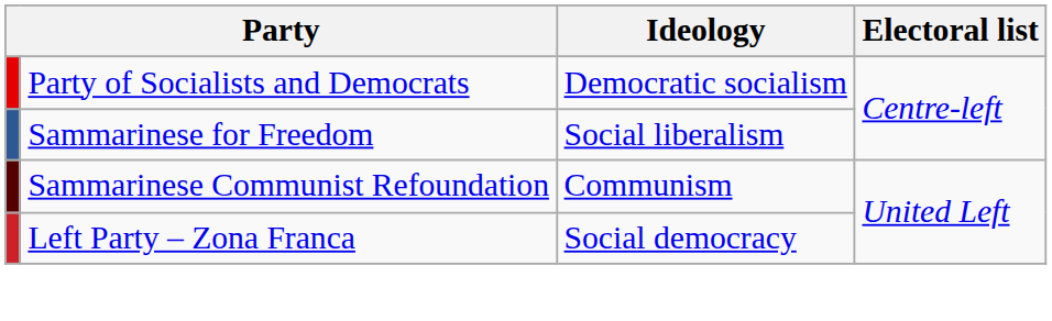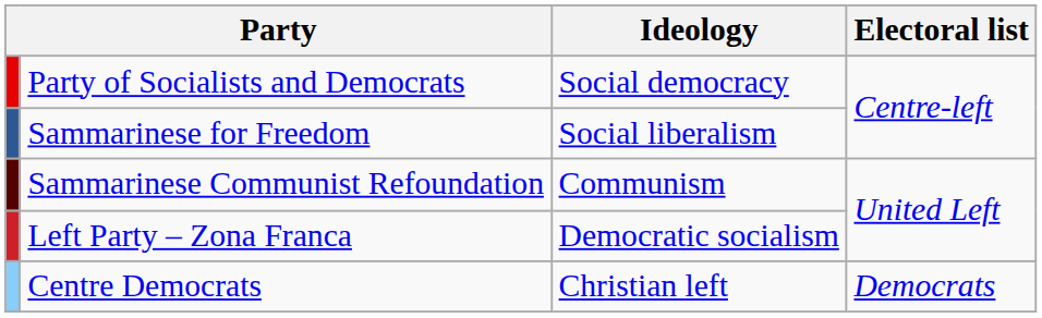Party of Socialists and Democrats | Ideology: Democratic socialism -> Social democracy
Left Party – Zona Franca | Ideology: Social democracy -> Democratic socialism
+ row: Centre Democrats | Christian left | Democrats
